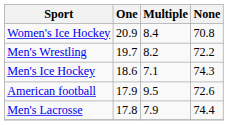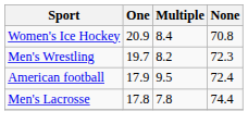Men's Wrestling | None: 72.2 -> 72.3
- row: Men's Ice Hockey | 18.6 | 7.1 | 74.3
American football | None: 72.6 -> 72.4
Men's Lacrosse | Multiple: 7.9 -> 7.8
